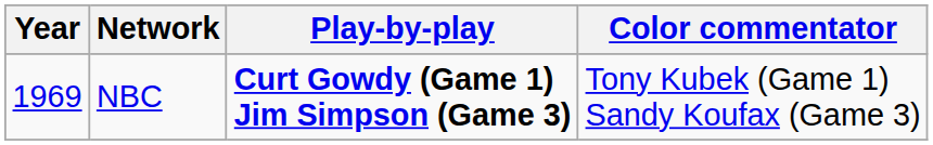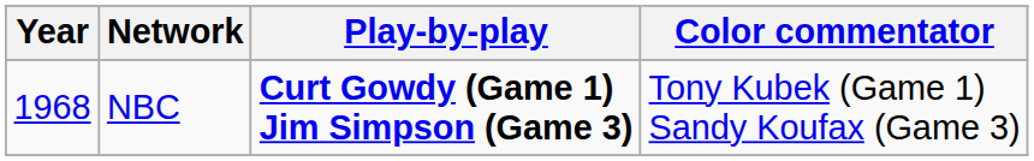NBC | Year: 1969 -> 1968
